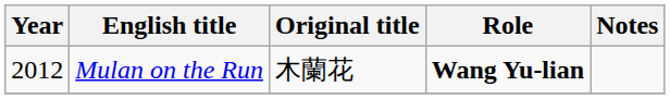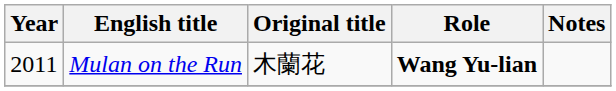Mulan on the Run | Year: 2012 -> 2011
